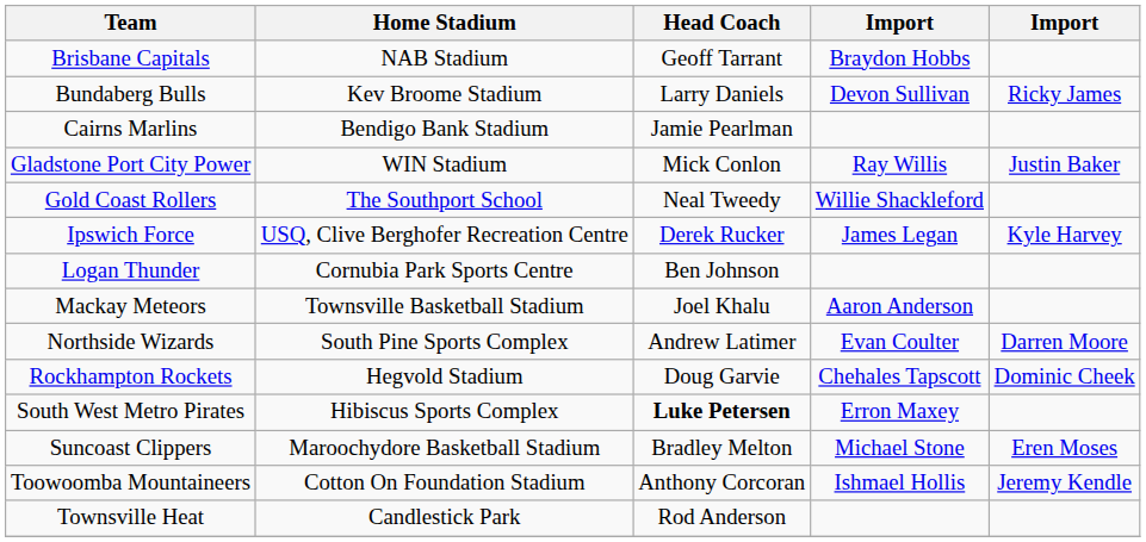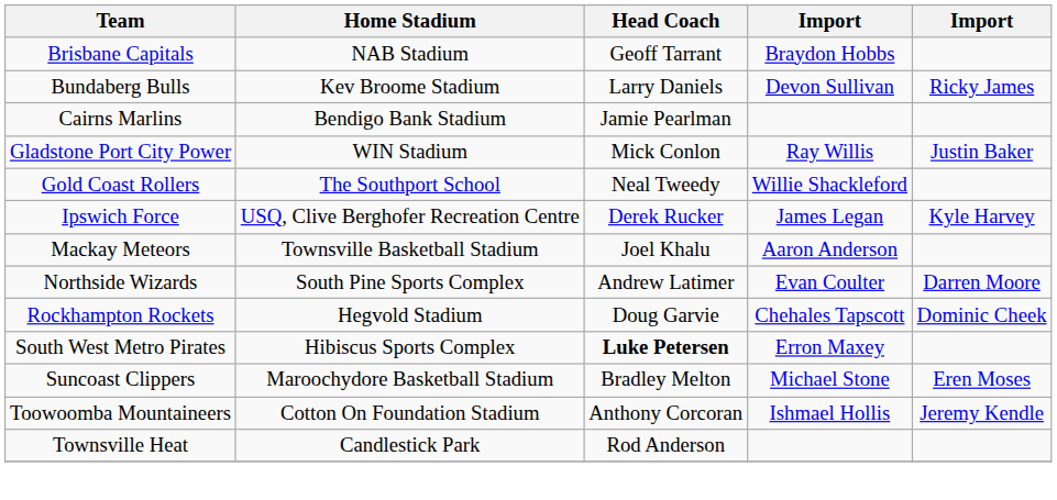- row: Logan Thunder | Cornubia Park Sports Centre | Ben Johnson
